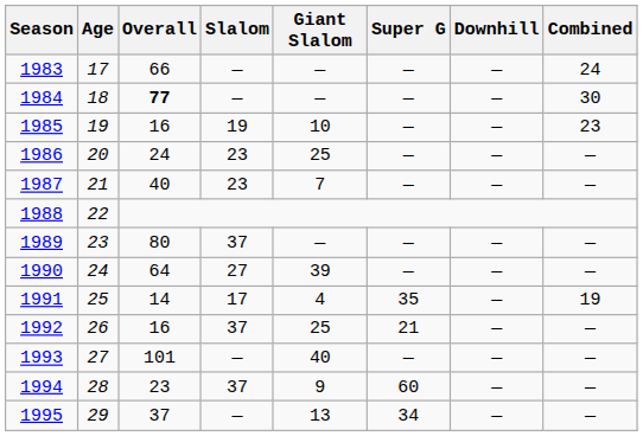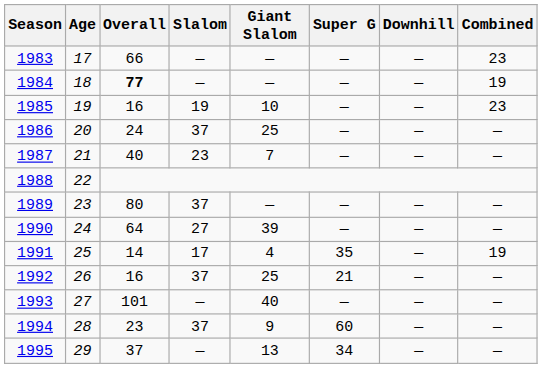1983 | Combined: 24 -> 23
1984 | Combined: 30 -> 19
1986 | Slalom: 23 -> 37
